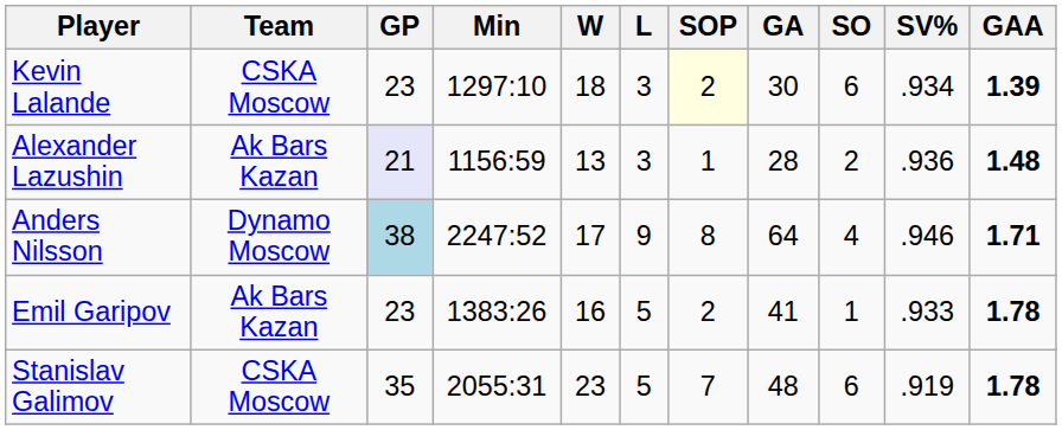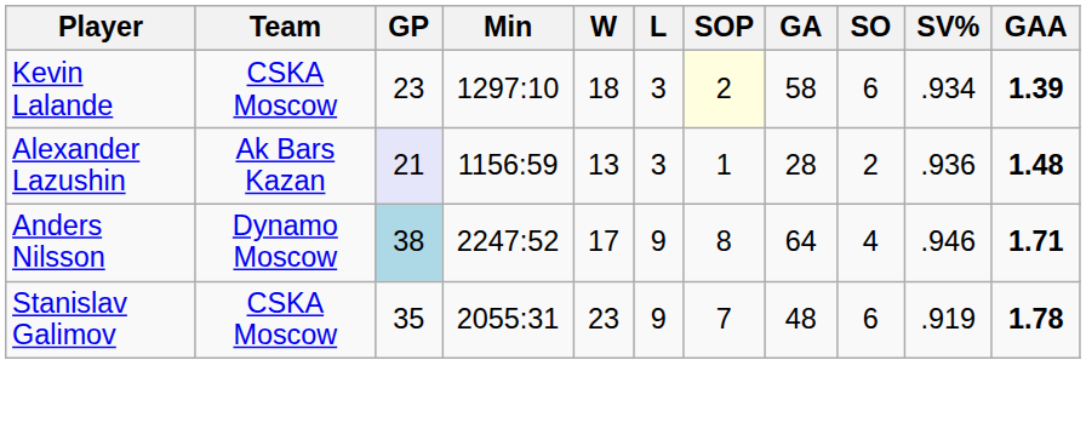Kevin Lalande | GA: 30 -> 58
- row: Emil Garipov | Ak Bars Kazan | 23 | 1383:26 | 16 | 5 | 2 | 41 | 1 | .933 | 1.78
Stanislav Galimov | L: 5 -> 9
